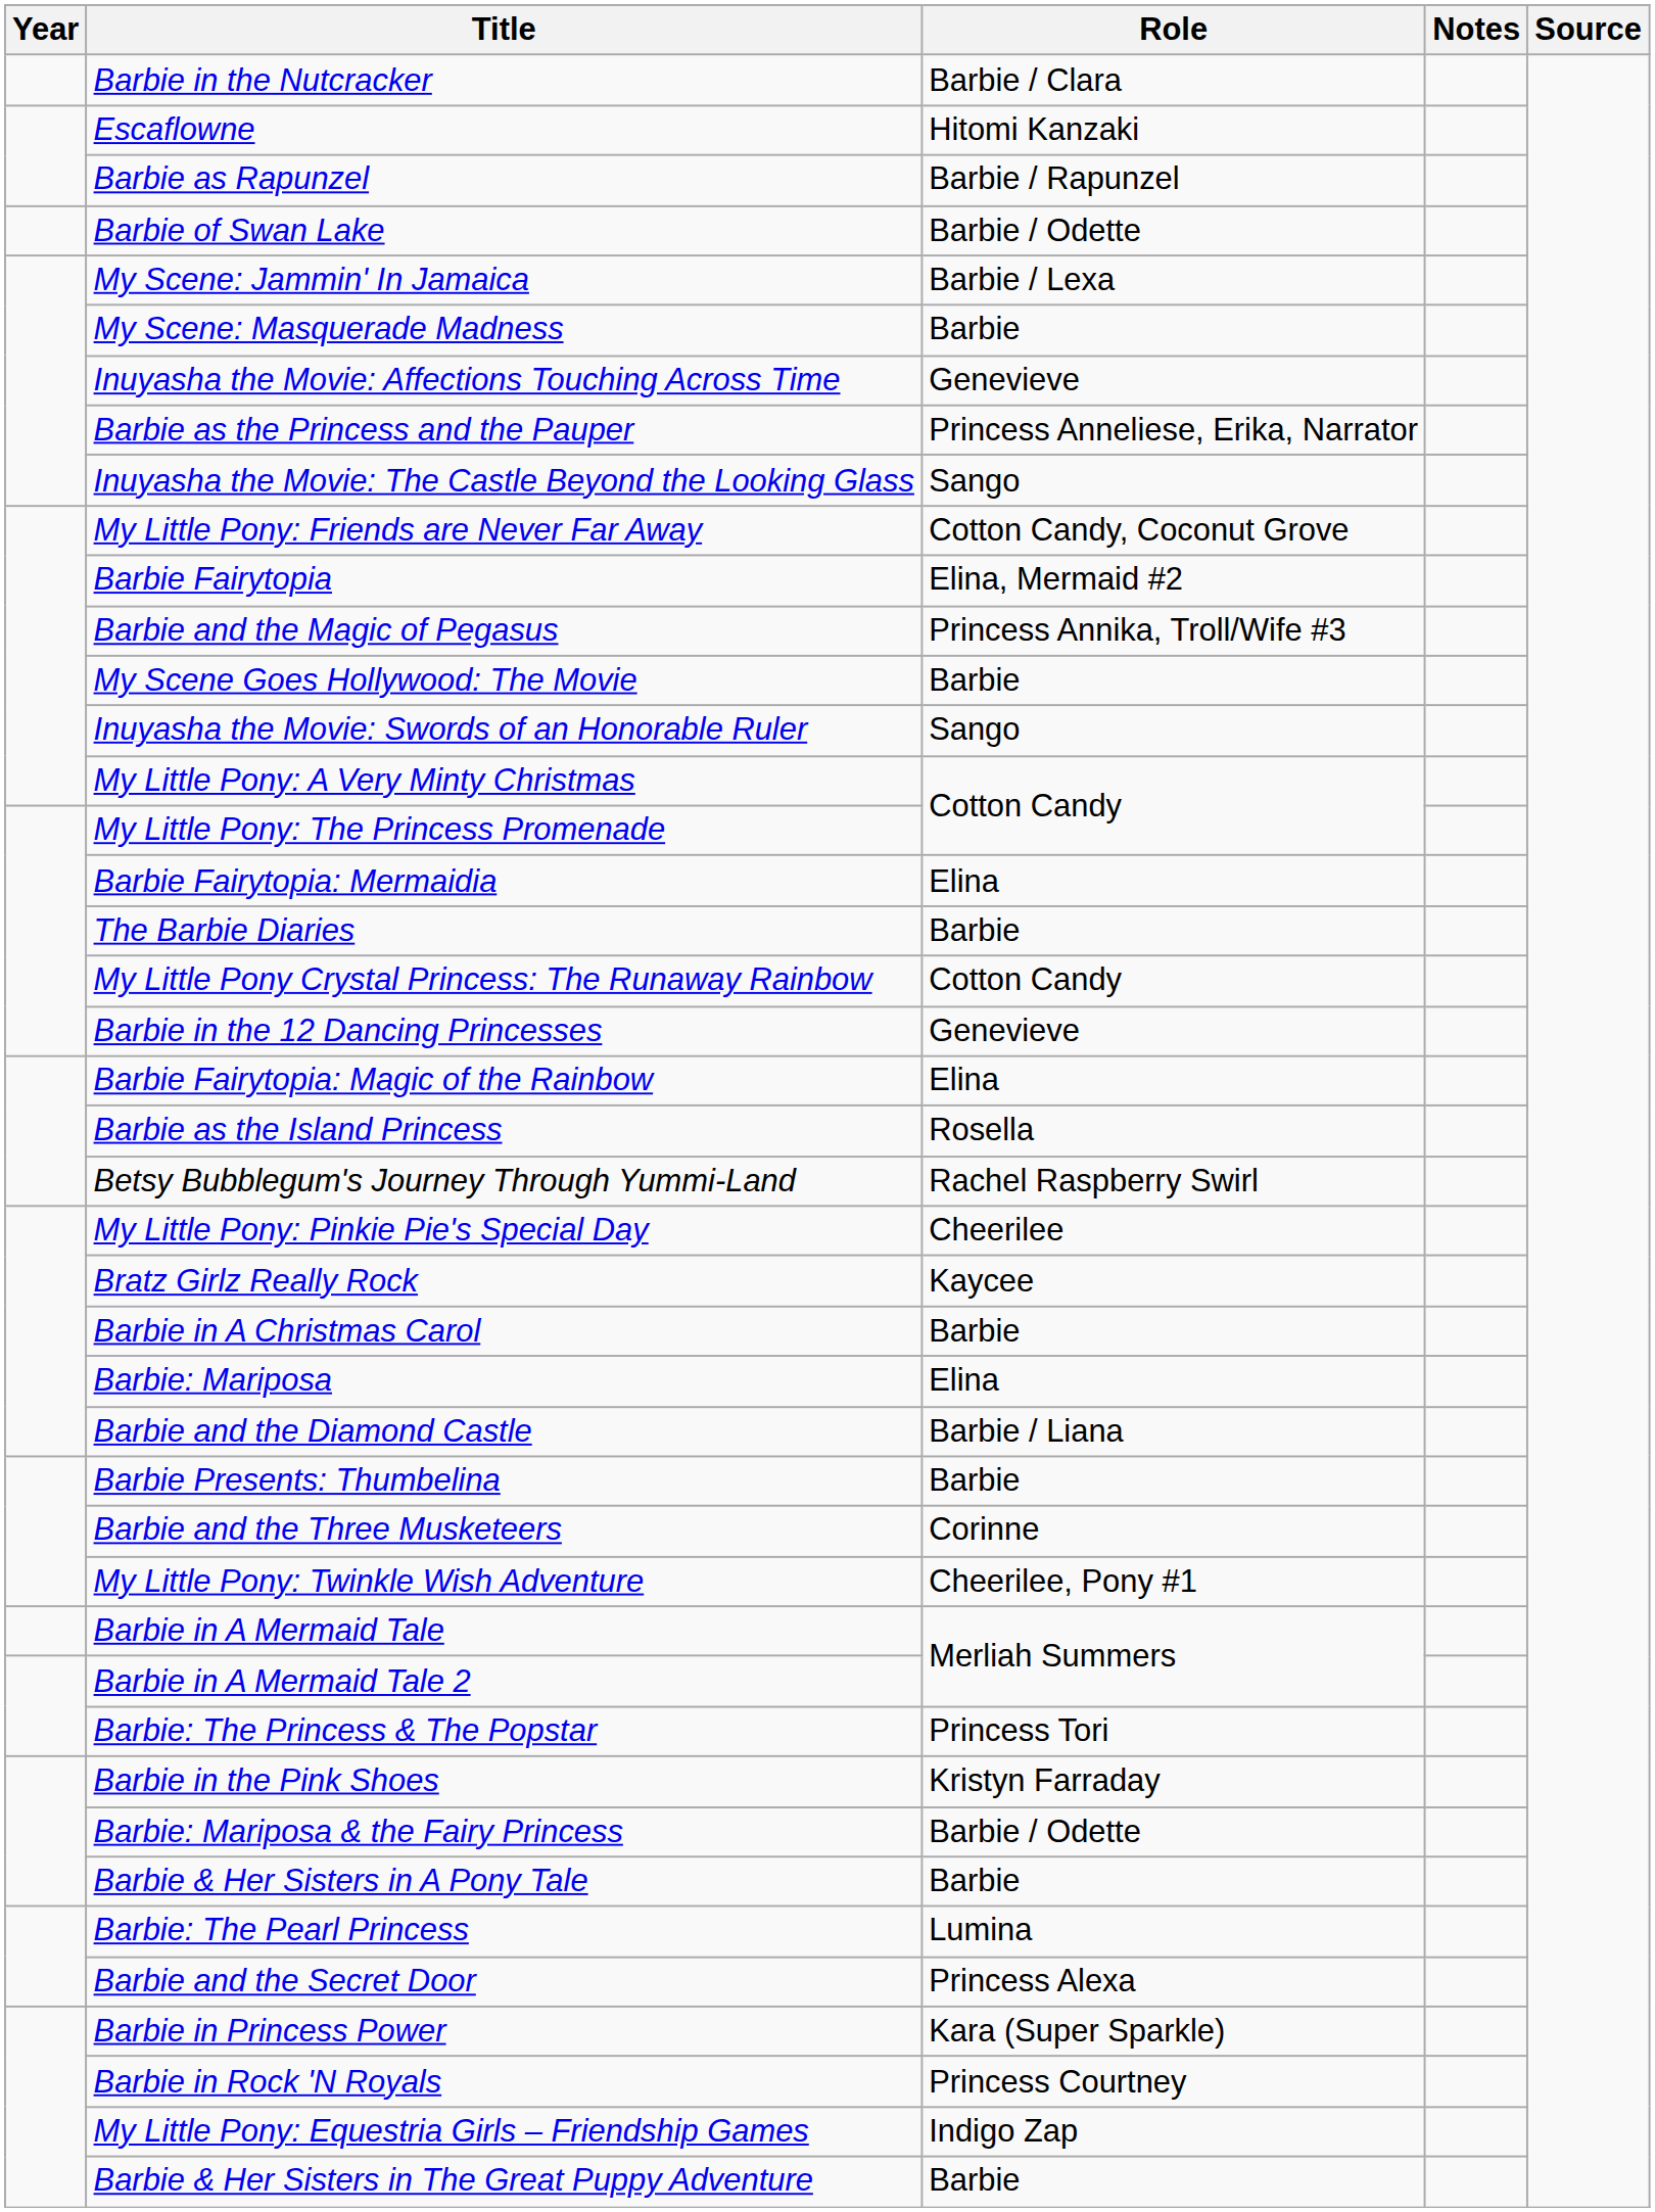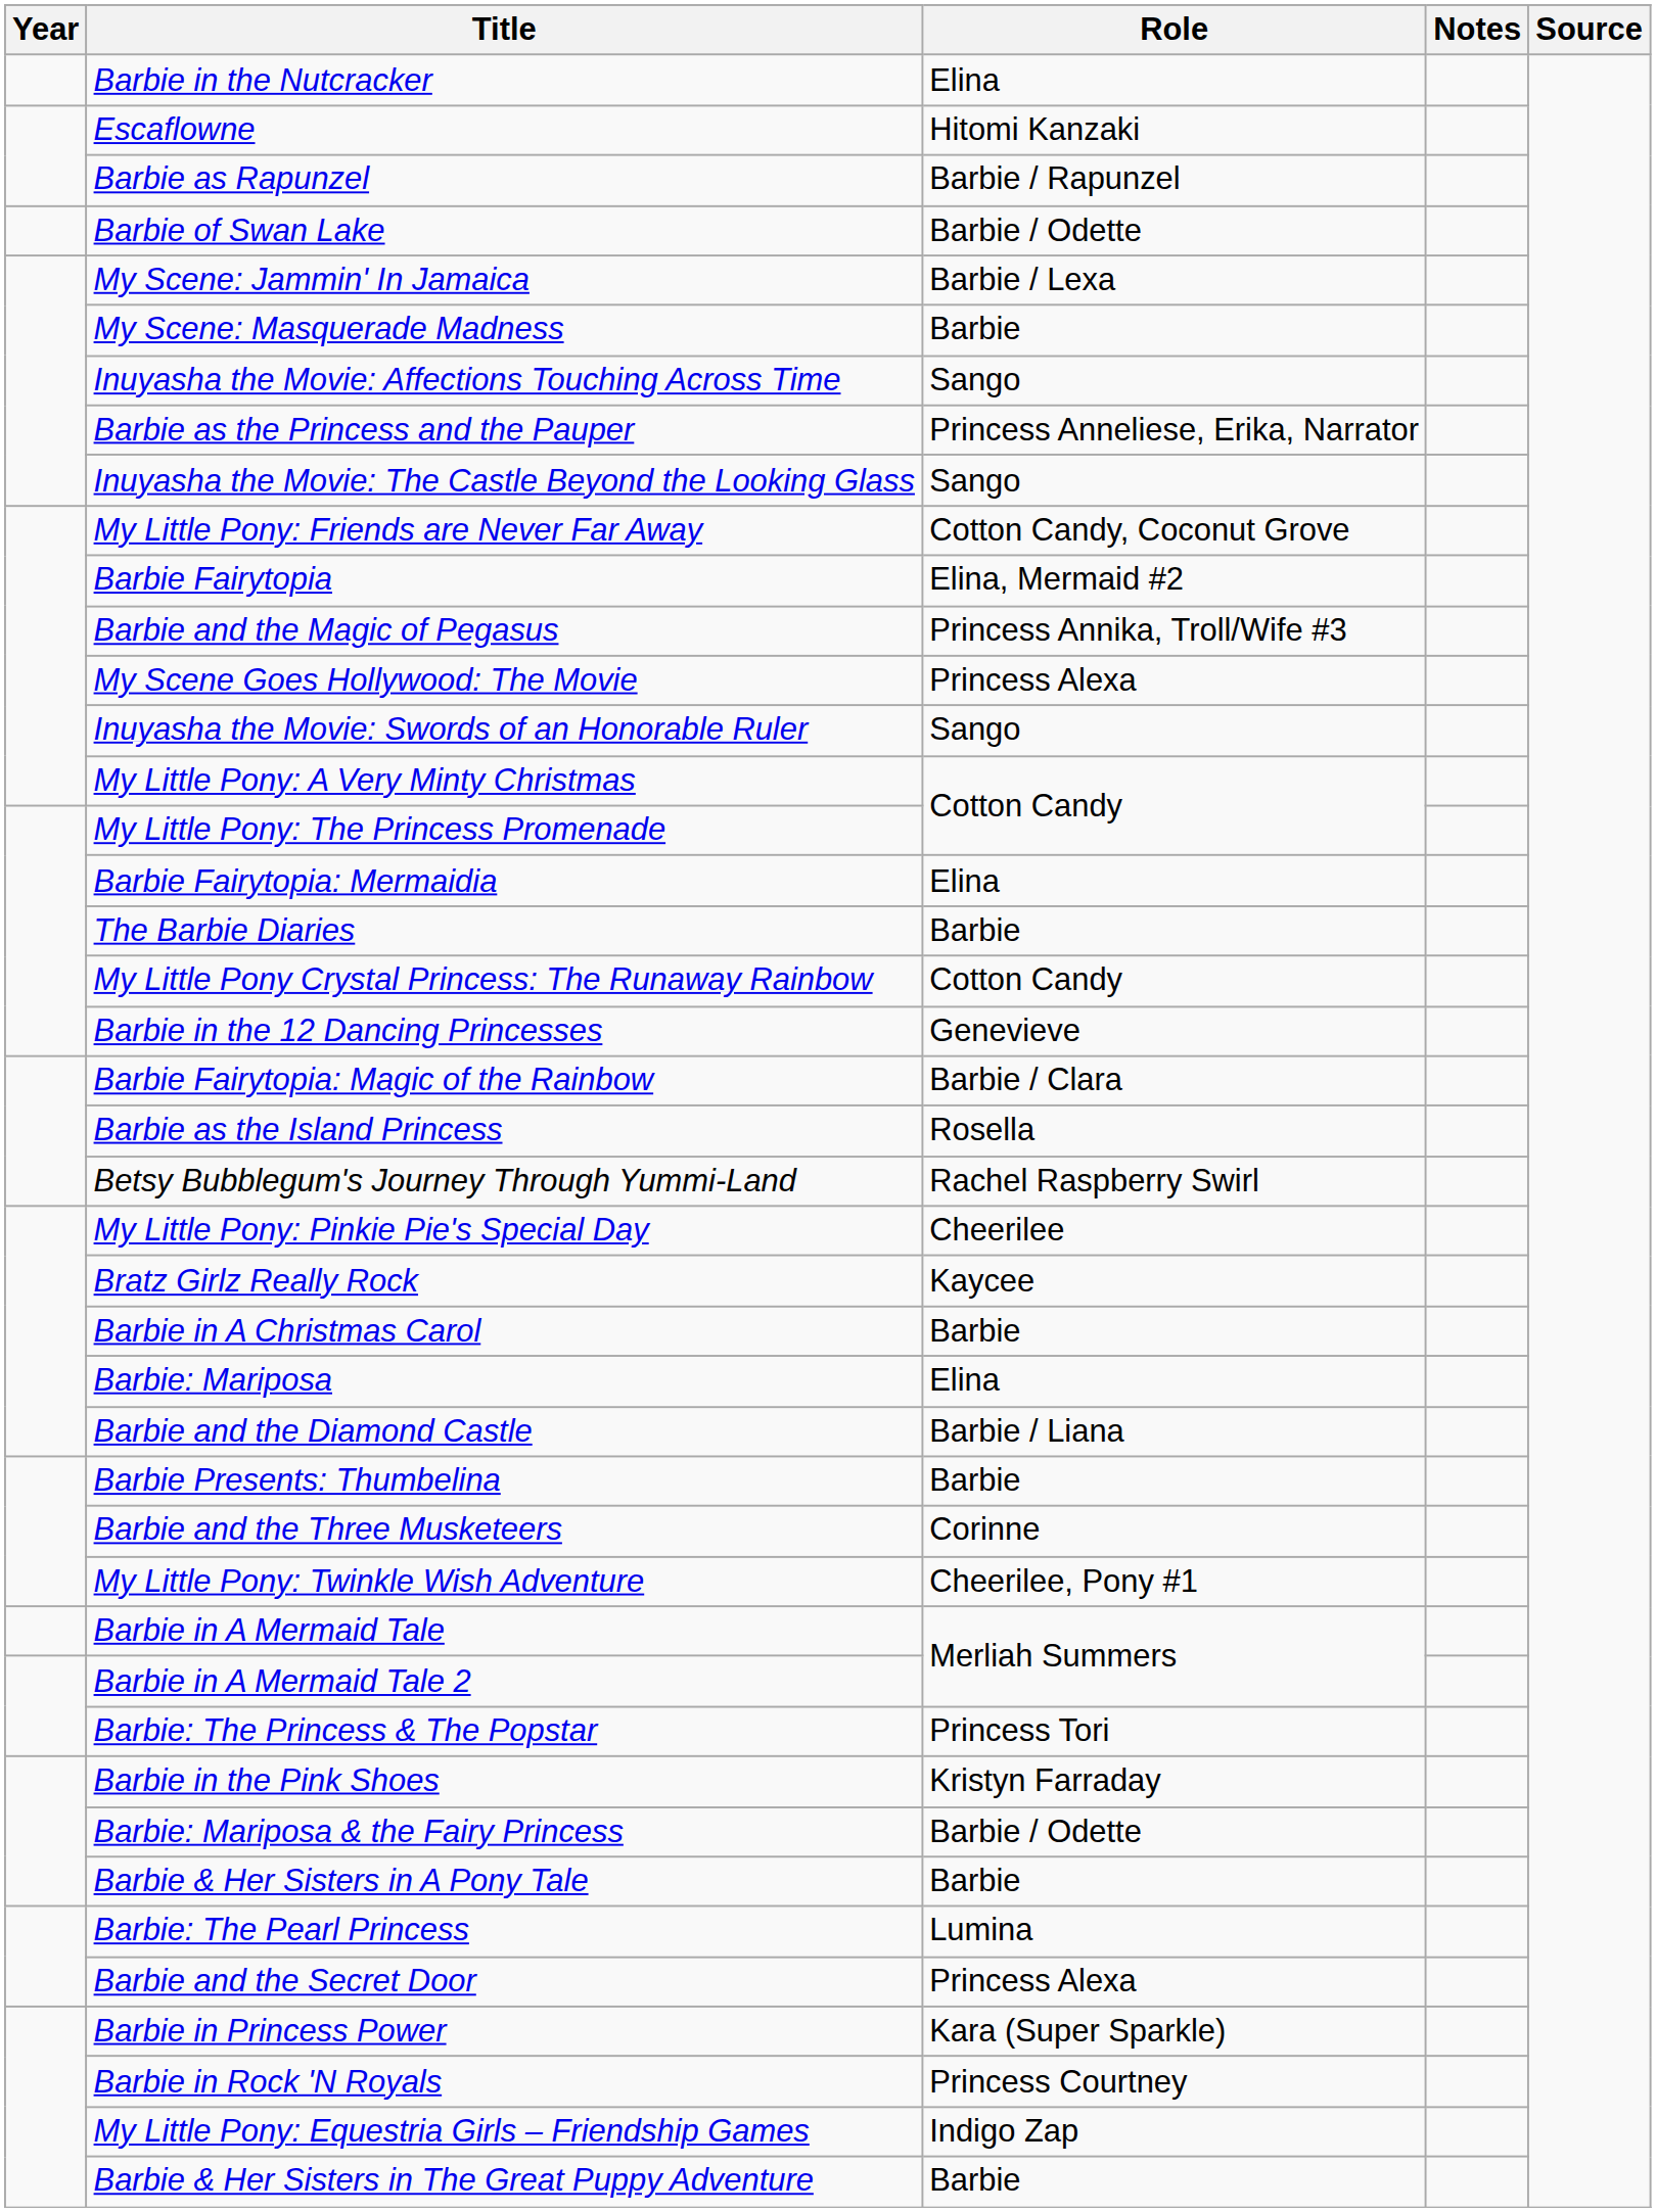Barbie in the Nutcracker | Role: Barbie / Clara -> Elina
Inuyasha the Movie: Affections Touching Across Time | Role: Genevieve -> Sango
My Scene Goes Hollywood: The Movie | Role: Barbie -> Princess Alexa
Barbie Fairytopia: Magic of the Rainbow | Role: Elina -> Barbie / Clara
